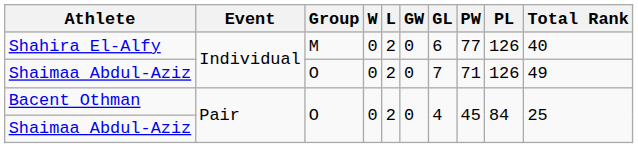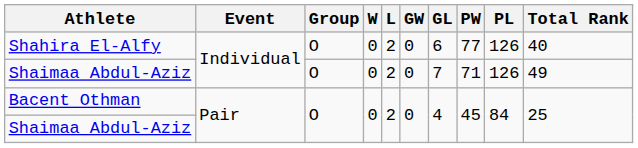Shahira El-Alfy | Group: M -> O
